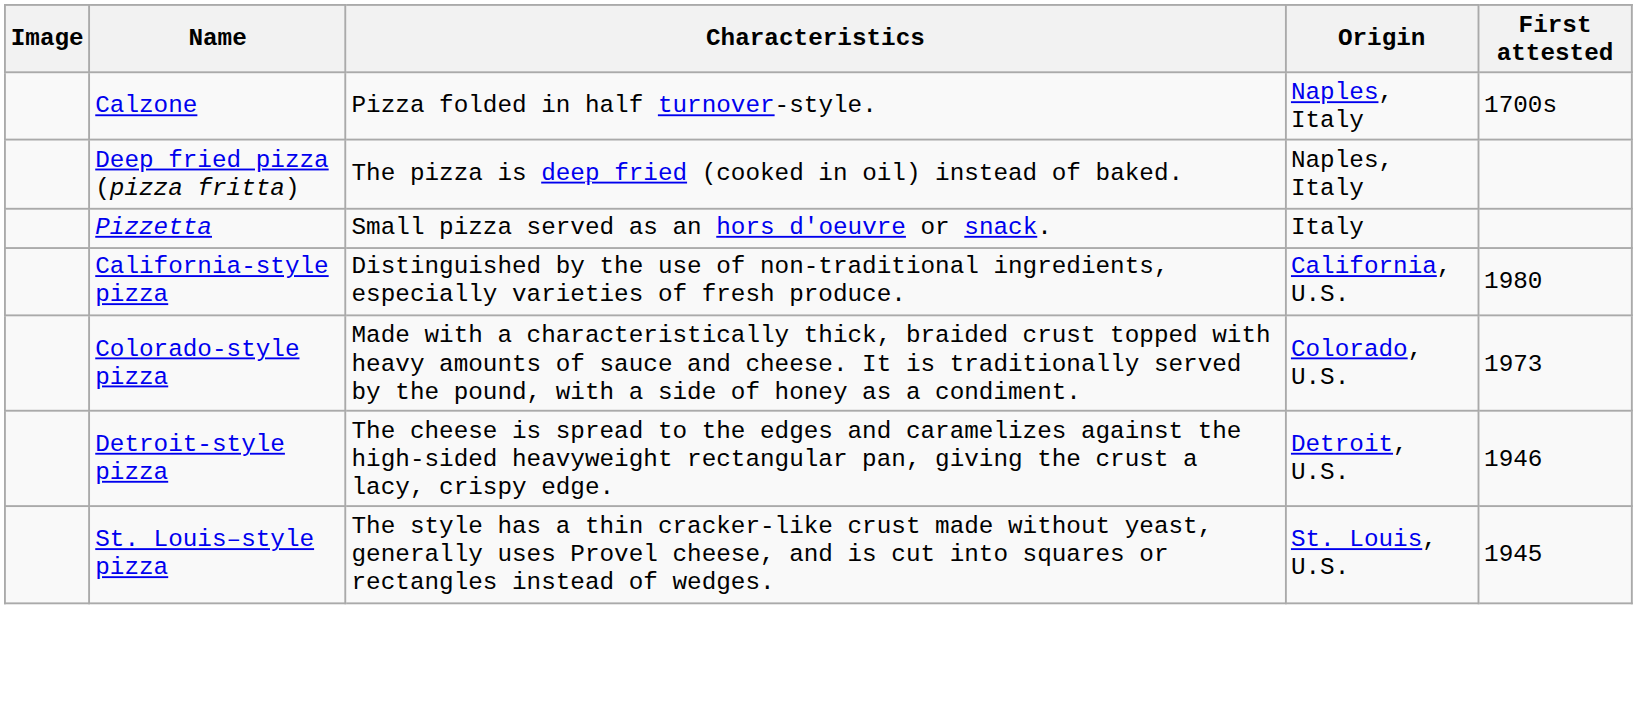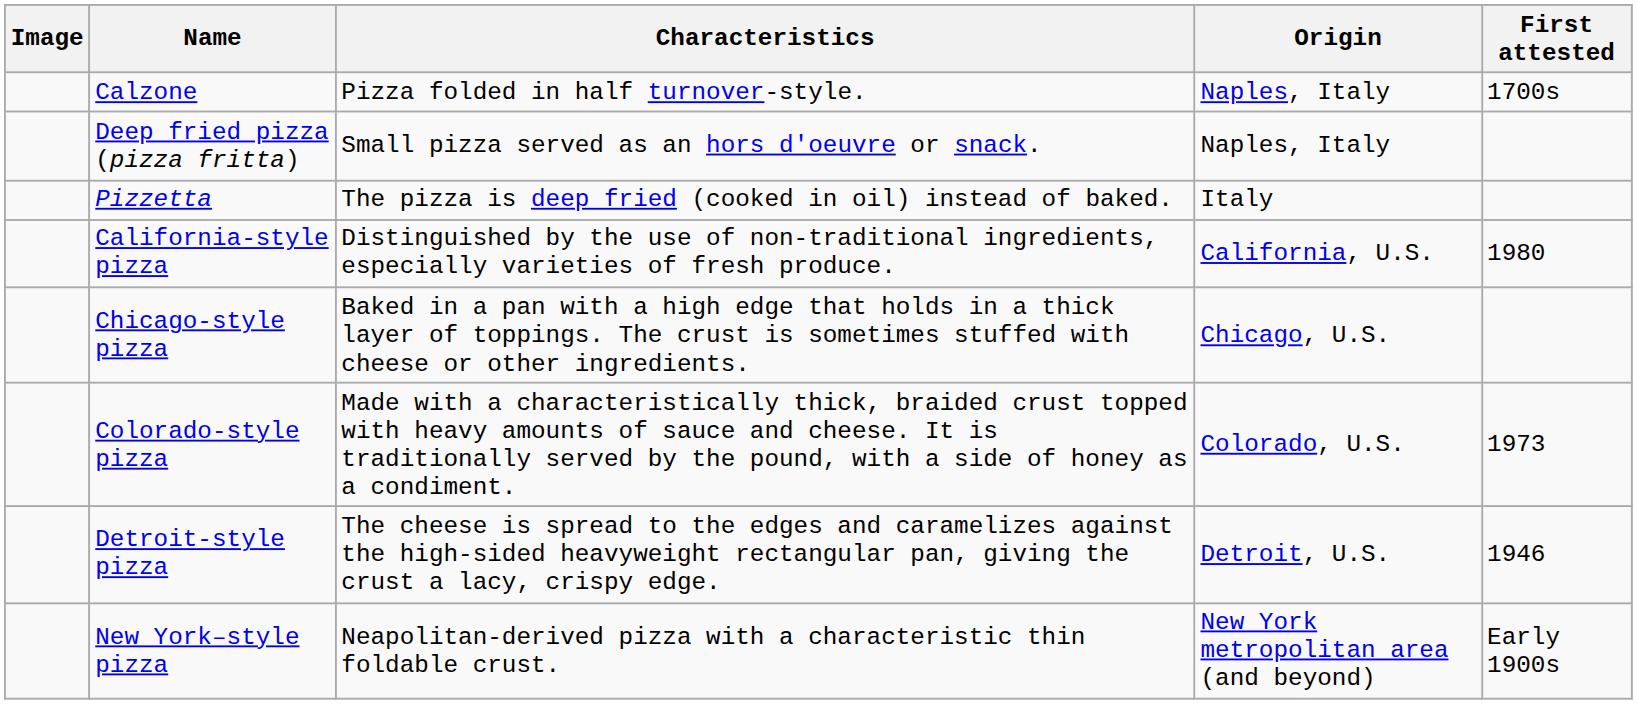Deep fried pizza (pizza fritta) | Characteristics: The pizza is deep fried (cooked in oil) instead of baked. -> Small pizza served as an hors d'oeuvre or snack.
Pizzetta | Characteristics: Small pizza served as an hors d'oeuvre or snack. -> The pizza is deep fried (cooked in oil) instead of baked.
+ row: Chicago-style pizza | Baked in a pan with a high edge that holds in a thick layer of toppings. The crust is sometimes stuffed with cheese or other ingredients. | Chicago, U.S.
+ row: New York–style pizza | Neapolitan-derived pizza with a characteristic thin foldable crust. | New York metropolitan area (and beyond) | Early 1900s
- row: St. Louis–style pizza | The style has a thin cracker-like crust made without yeast, generally uses Provel cheese, and is cut into squares or rectangles instead of wedges. | St. Louis, U.S. | 1945
